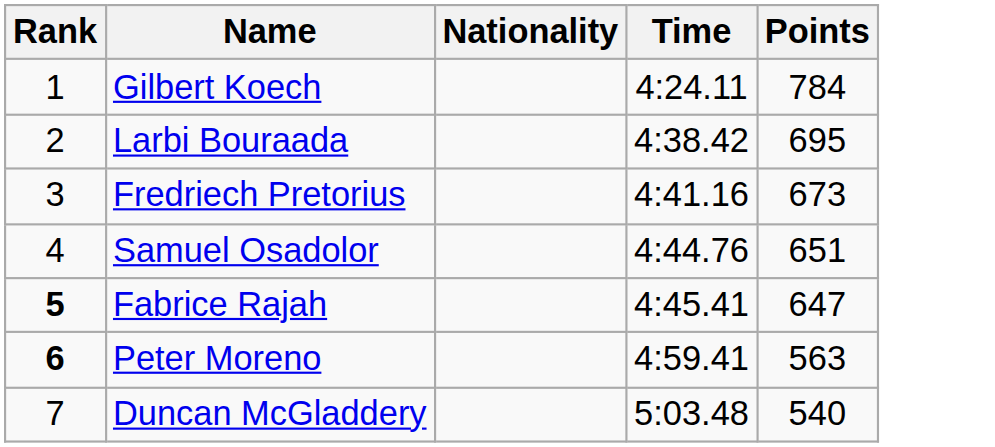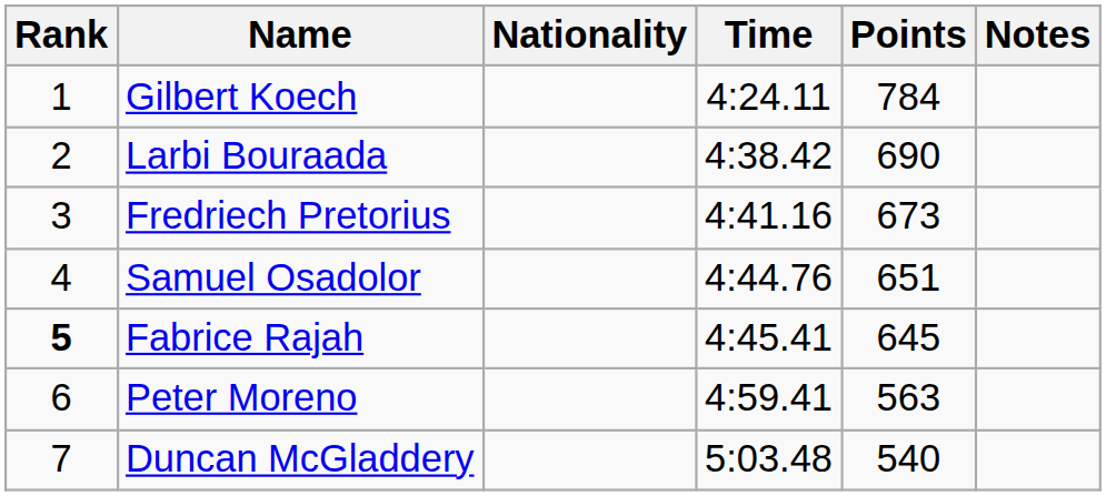+ column: Notes
Larbi Bouraada | Points: 695 -> 690
Fabrice Rajah | Points: 647 -> 645
Peter Moreno | Rank: bold -> normal
